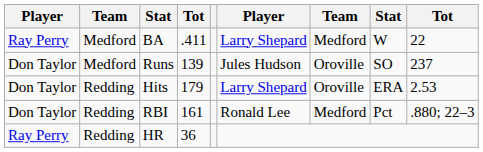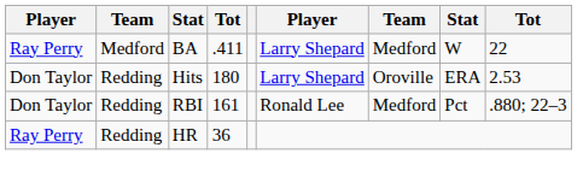- row: Don Taylor | Medford | Runs | 139 | Jules Hudson | Oroville | SO | 237
Hits | column 4: 179 -> 180
